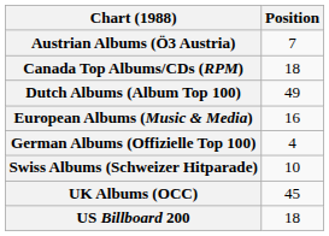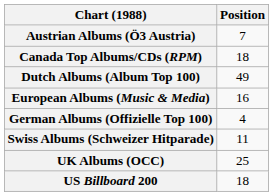Swiss Albums (Schweizer Hitparade) | Position: 10 -> 11
UK Albums (OCC) | Position: 45 -> 25
